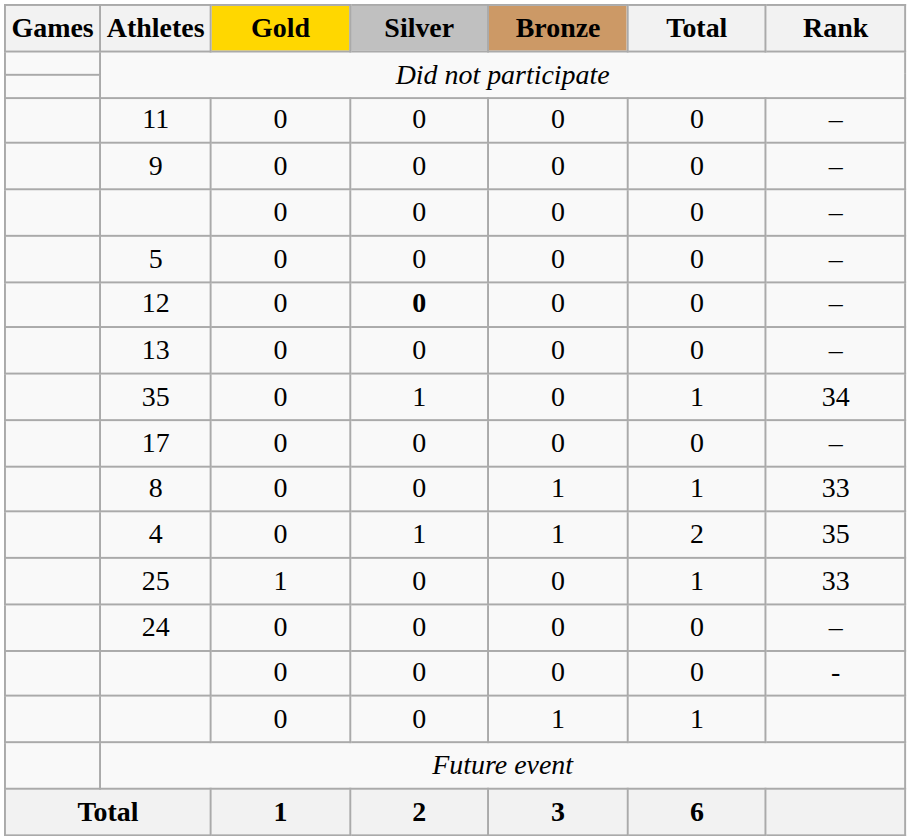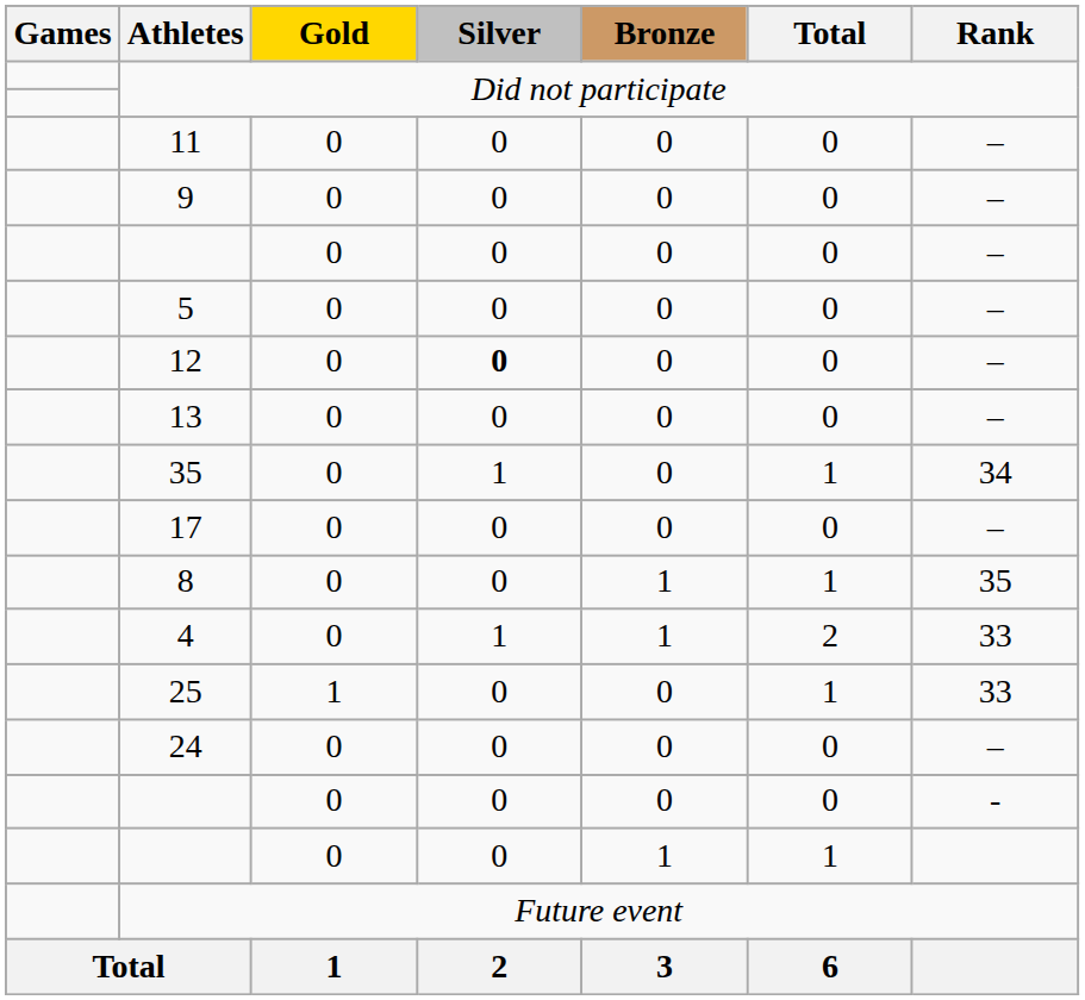8 | Rank: 33 -> 35
4 | Rank: 35 -> 33
